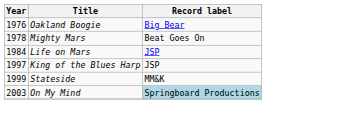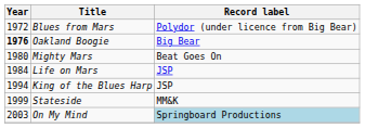+ row: 1972 | Blues from Mars | Polydor (under licence from Big Bear)
Oakland Boogie | Year: normal -> bold
Mighty Mars | Year: 1978 -> 1980
King of the Blues Harp | Year: 1997 -> 1994
